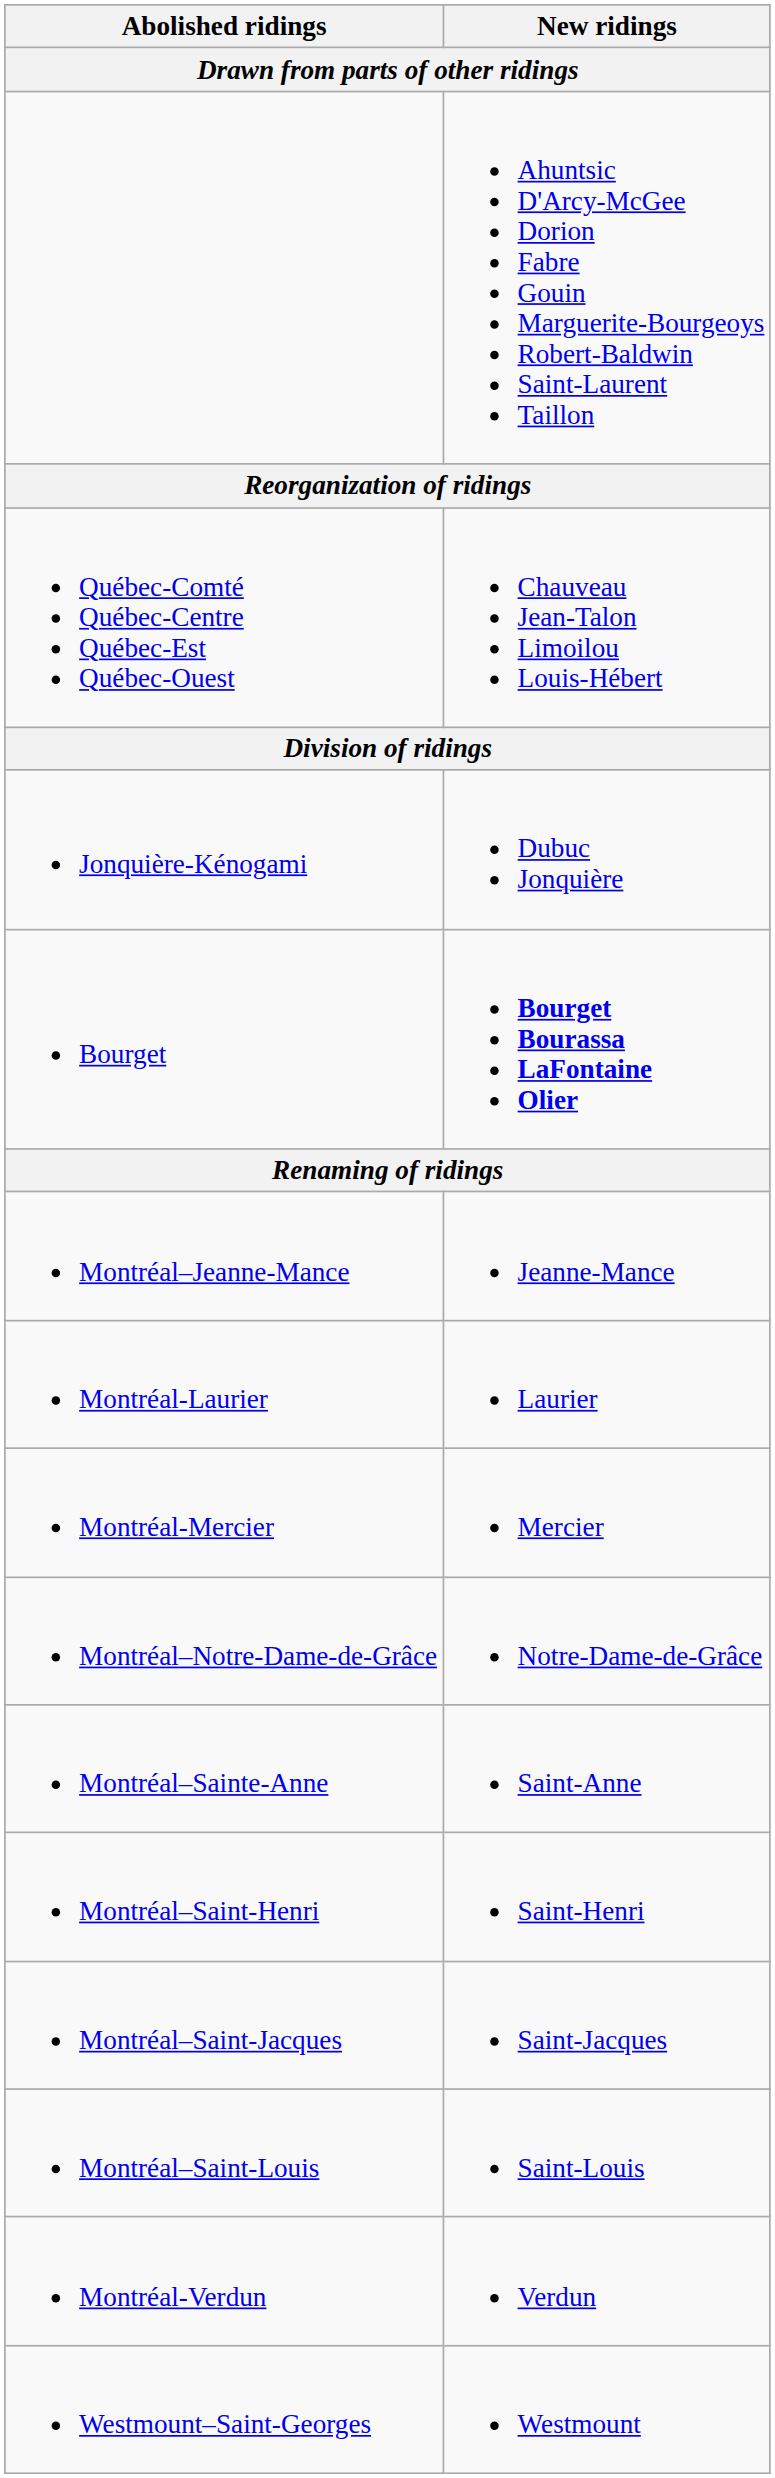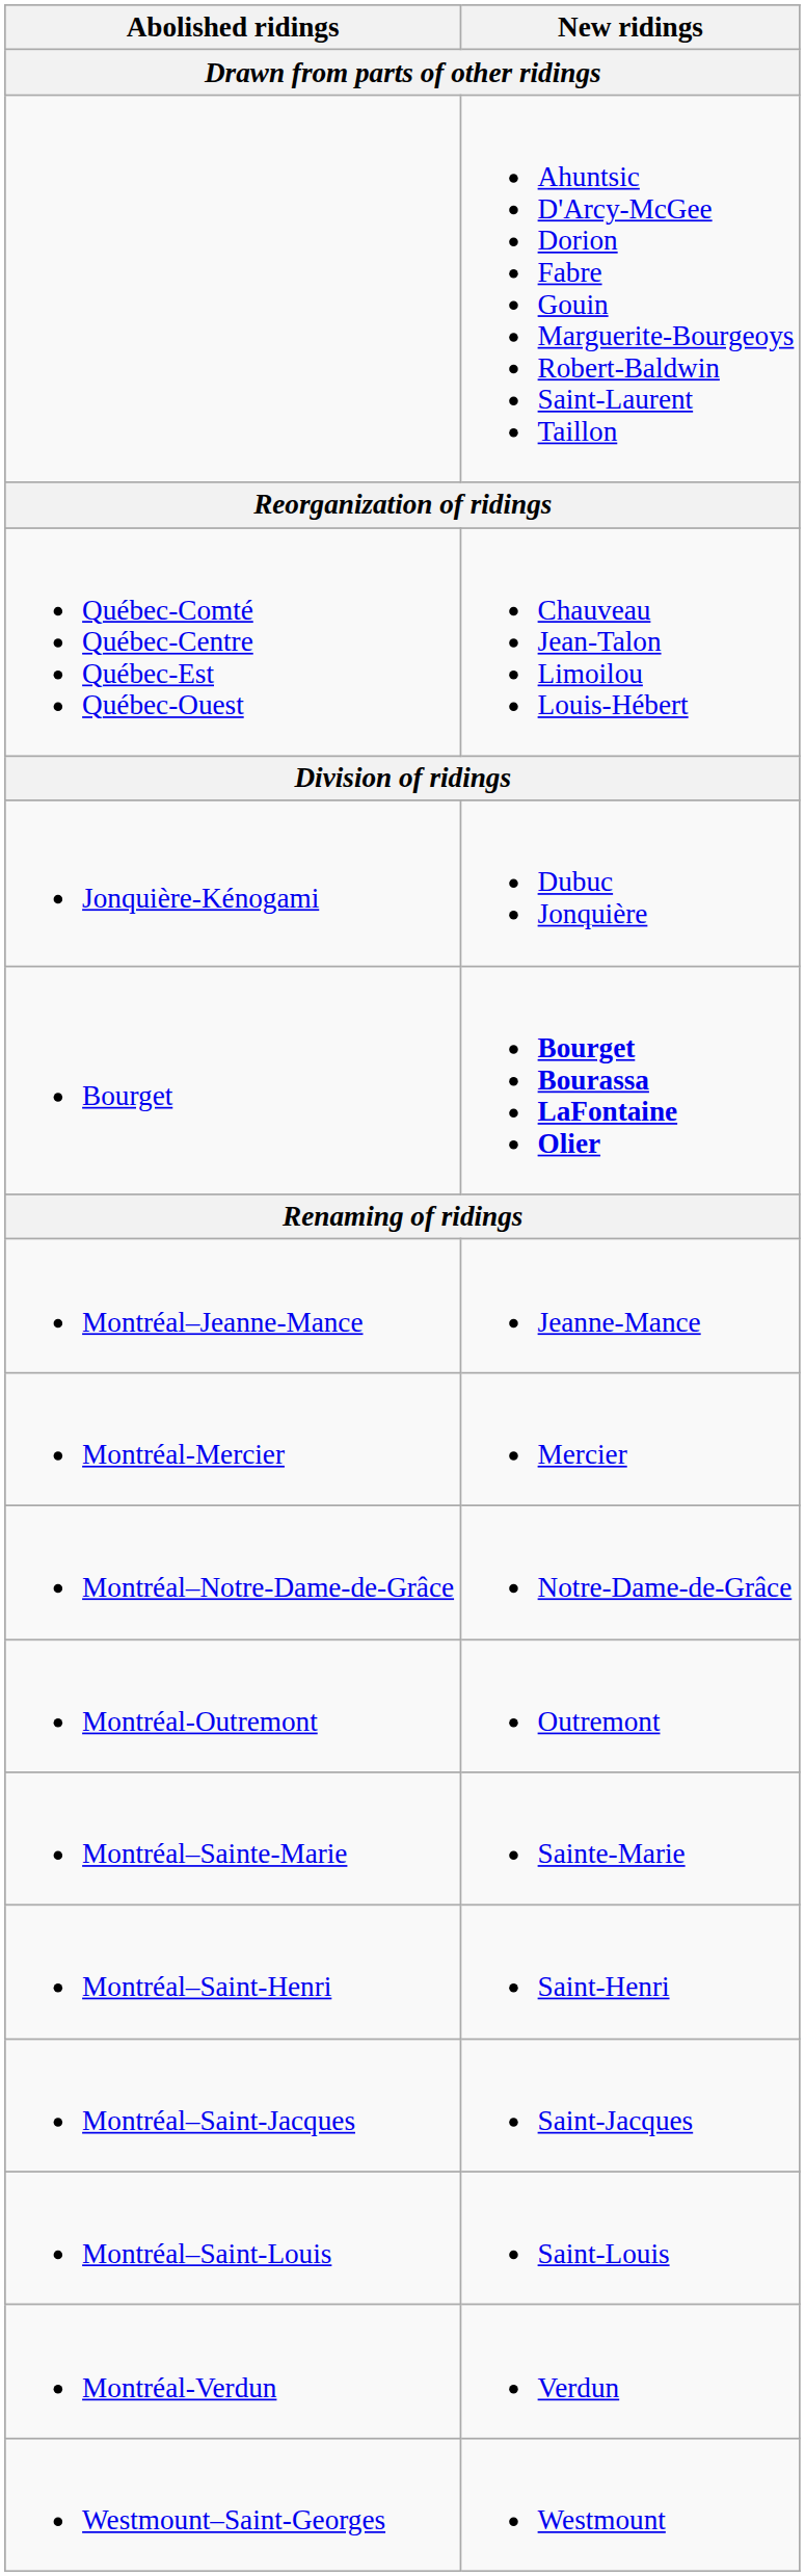- row: Montréal-Laurier | Laurier
+ row: Montréal-Outremont | Outremont
- row: Montréal–Sainte-Anne | Saint-Anne
+ row: Montréal–Sainte-Marie | Sainte-Marie
